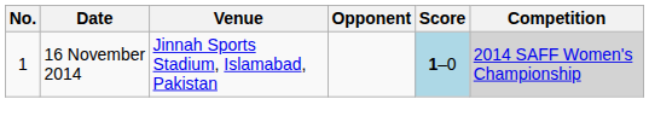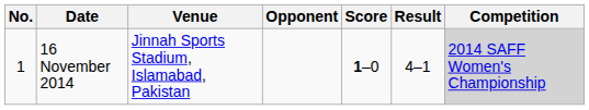+ column: Result | 4–1
16 November 2014 | Score: lightblue background -> no background
